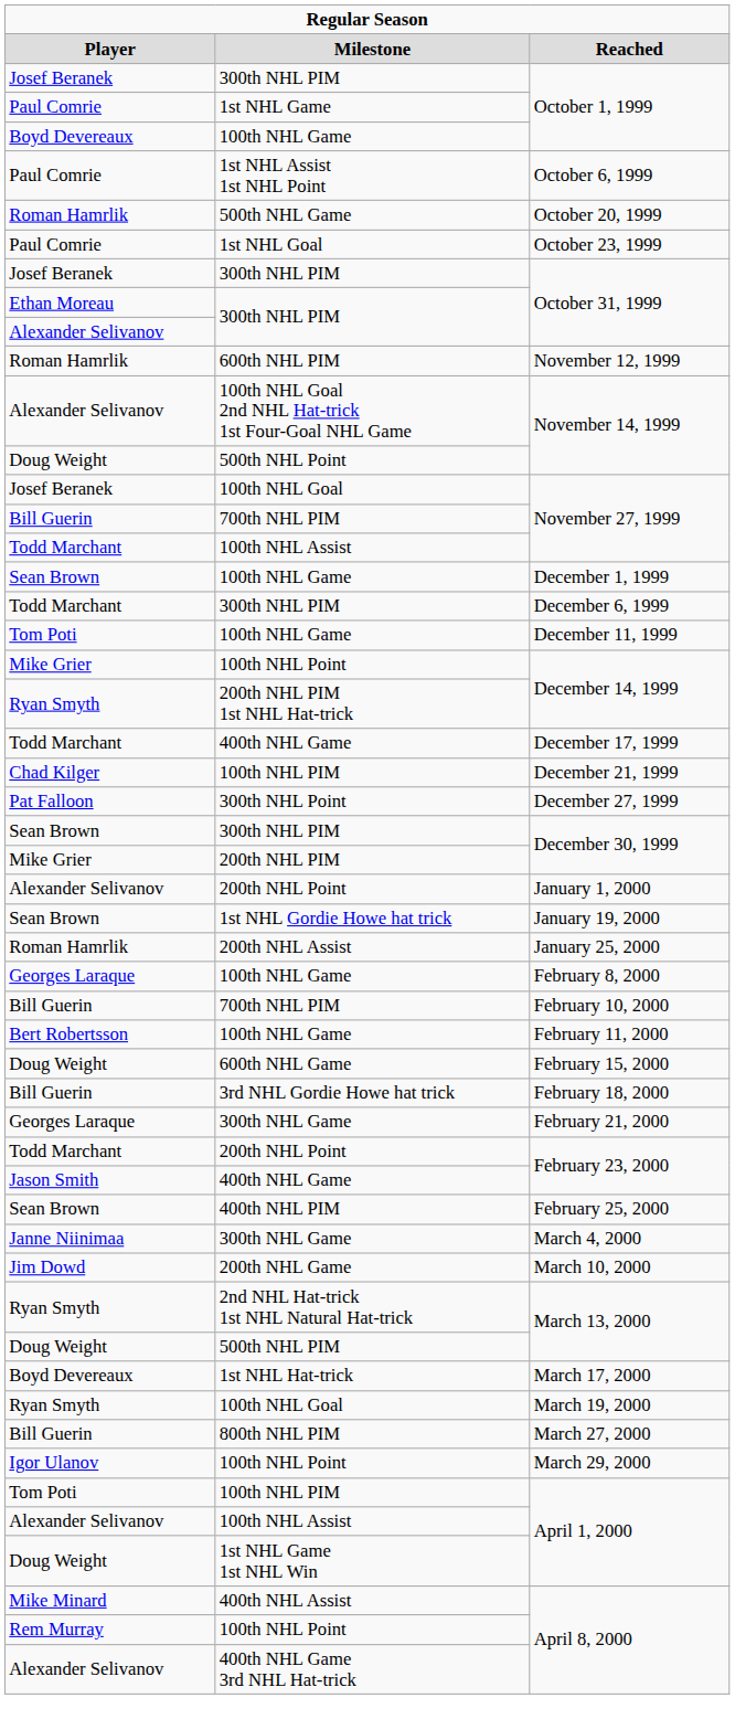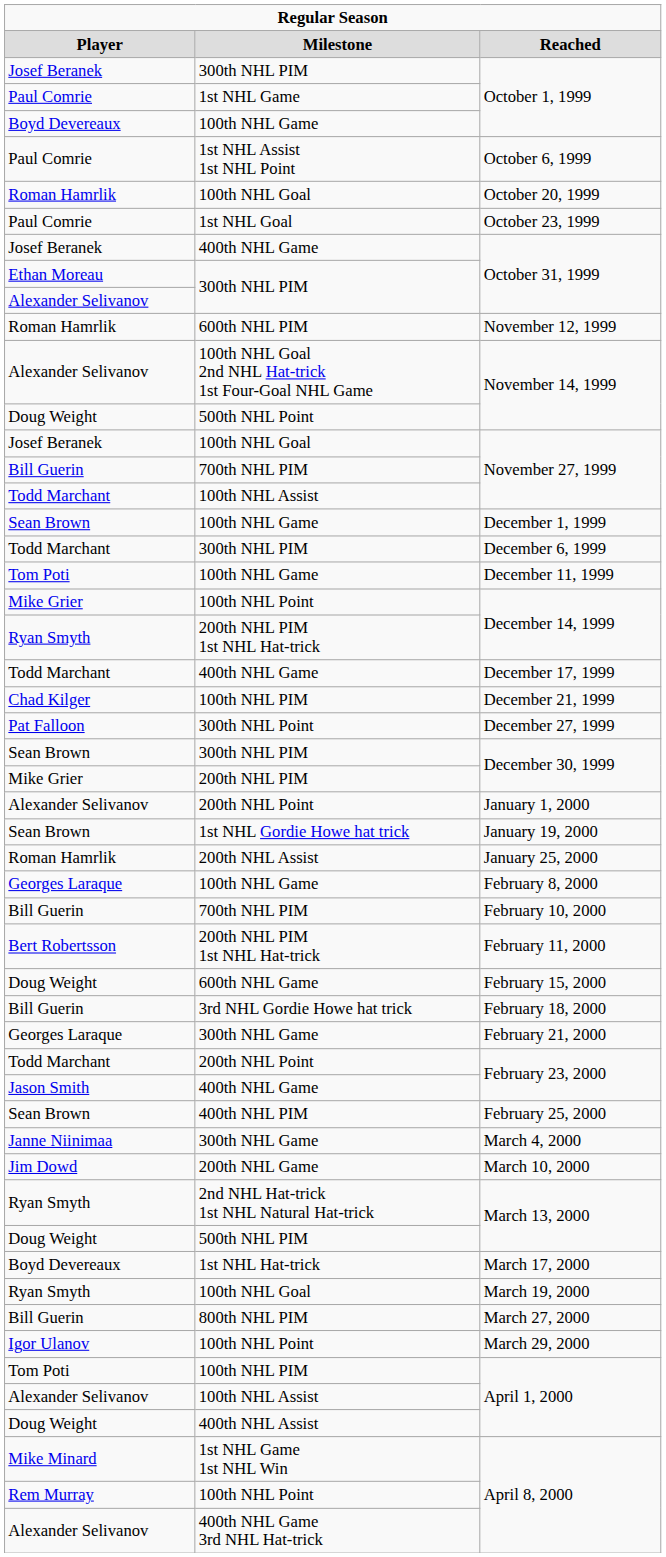October 20, 1999 | column 2: 500th NHL Game -> 100th NHL Goal
Josef Beranek / October 31, 1999 | column 2: 300th NHL PIM -> 400th NHL Game
February 11, 2000 | column 2: 100th NHL Game -> 200th NHL PIM 1st NHL Hat-trick
Doug Weight / April 1, 2000 | column 2: 1st NHL Game 1st NHL Win -> 400th NHL Assist
Mike Minard / April 8, 2000 | column 2: 400th NHL Assist -> 1st NHL Game 1st NHL Win
